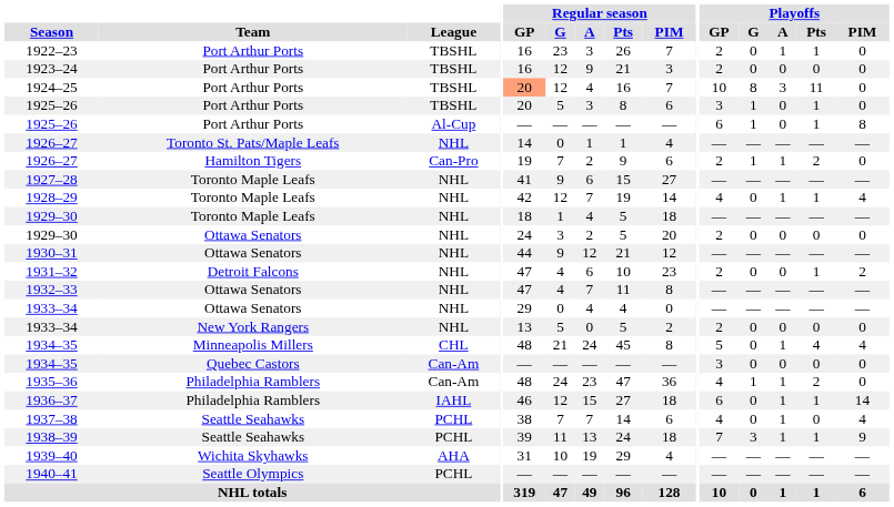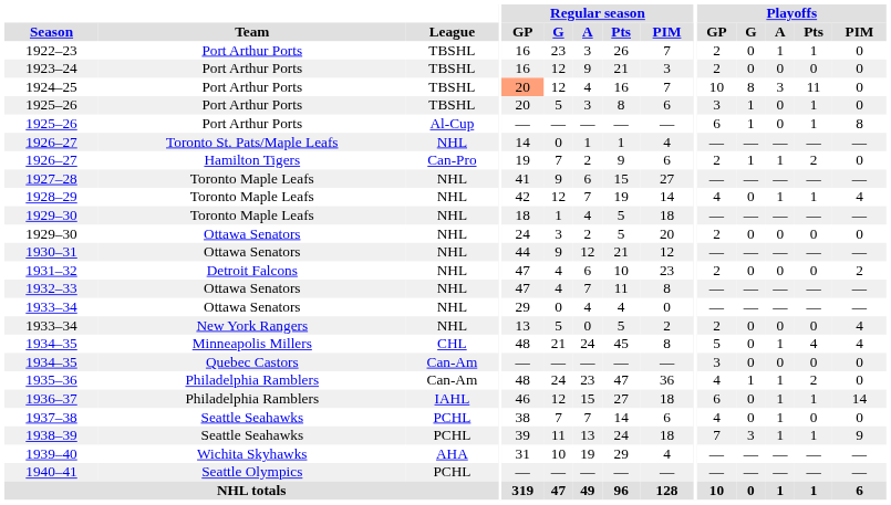1931–32 | Playoffs / Pts: 1 -> 0
1933–34 / New York Rangers | Playoffs / PIM: 0 -> 4
1937–38 | Playoffs / PIM: 4 -> 0
